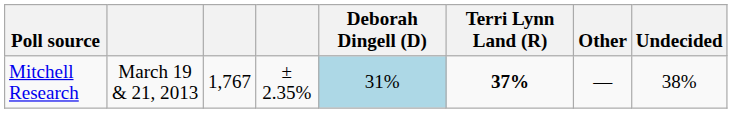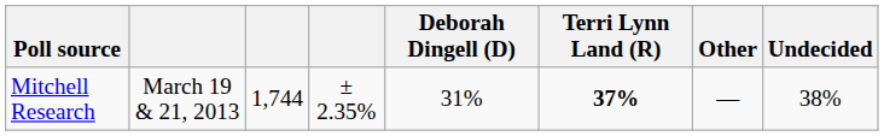Mitchell Research | column 3: 1,767 -> 1,744
Mitchell Research | Deborah Dingell (D): lightblue background -> no background
